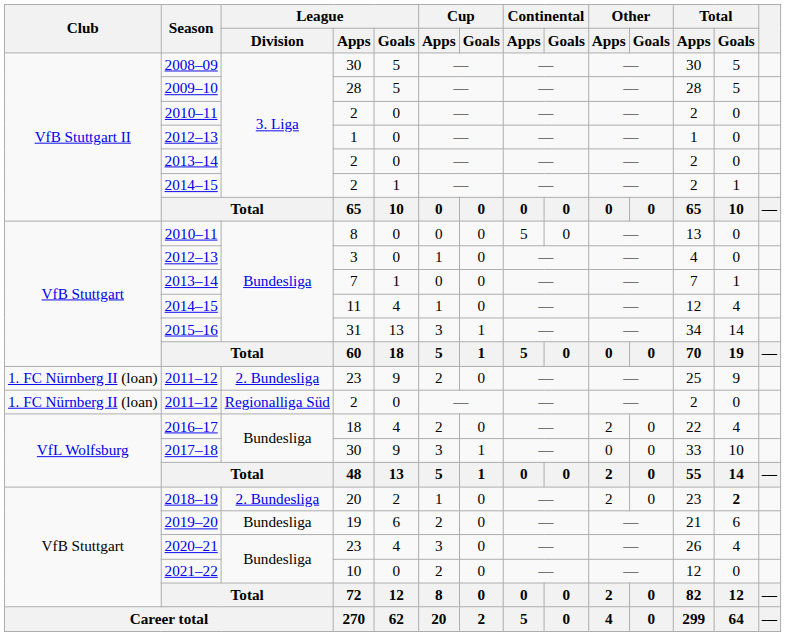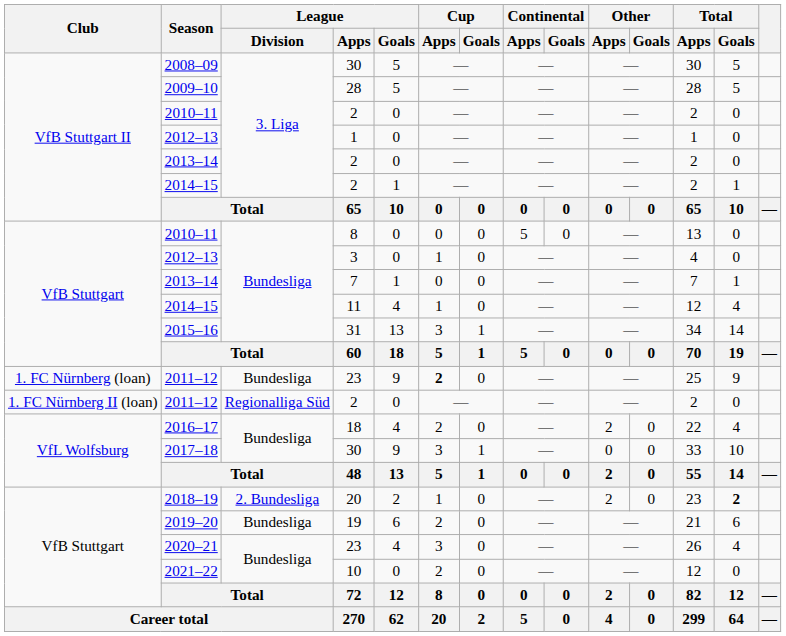2011–12 / 23 | Club: 1. FC Nürnberg II (loan) -> 1. FC Nürnberg (loan)
2011–12 / 23 | League / Division: 2. Bundesliga -> Bundesliga
2011–12 / 23 | Cup / Apps: normal -> bold
